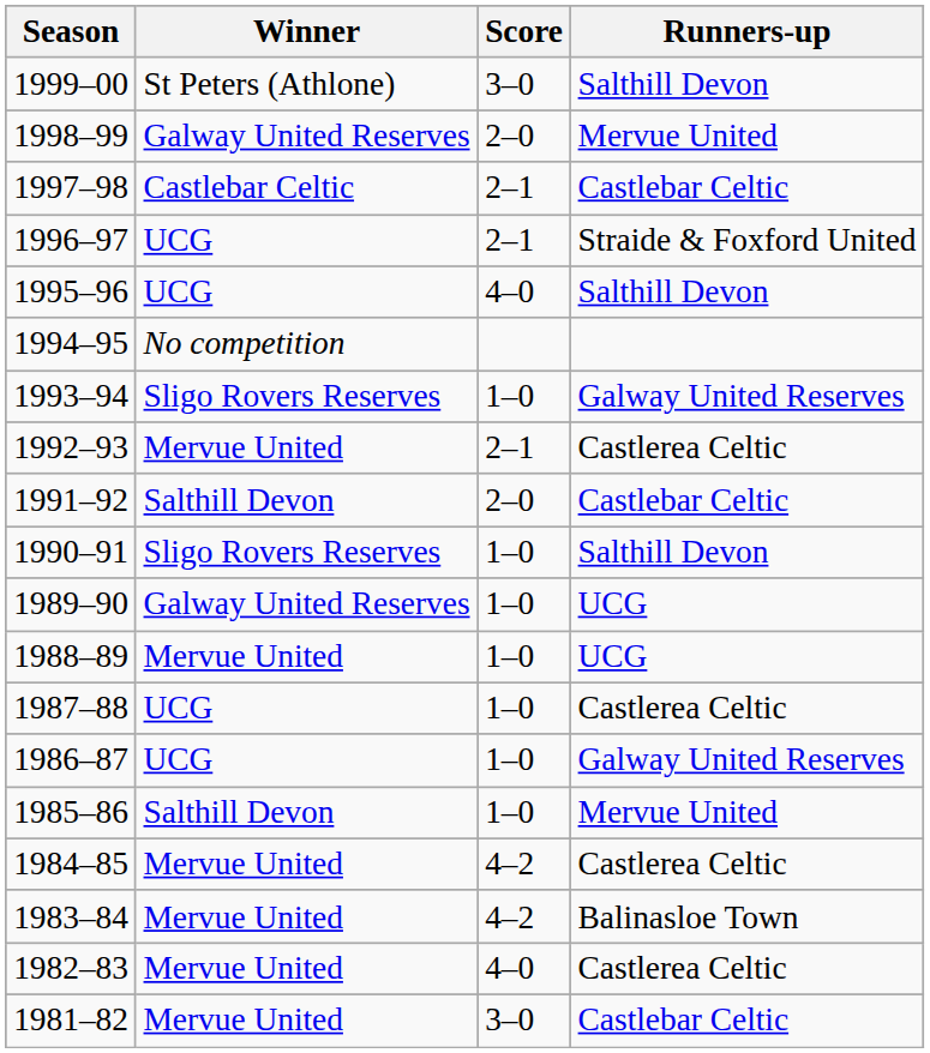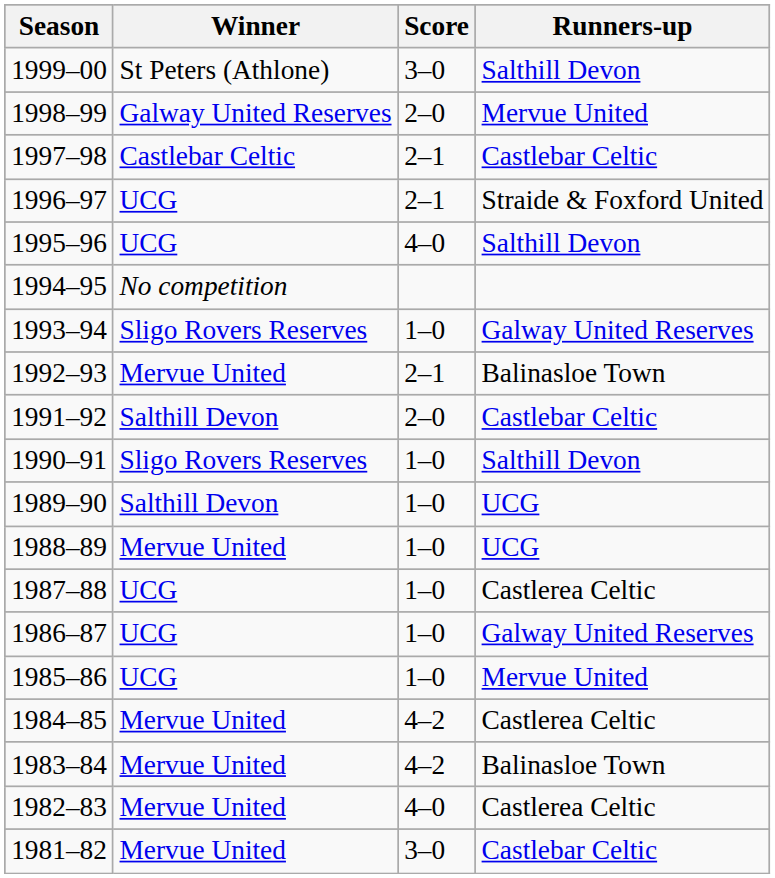1992–93 | Runners-up: Castlerea Celtic -> Balinasloe Town
1989–90 | Winner: Galway United Reserves -> Salthill Devon
1985–86 | Winner: Salthill Devon -> UCG
